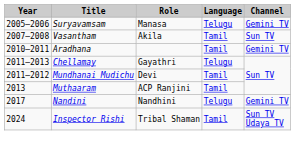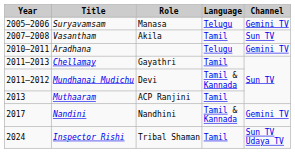Aradhana | Language: Tamil -> Telugu
Chellamay | Language: Telugu -> Tamil
Mundhanai Mudichu | Language: Tamil -> Tamil & Kannada
Nandini | Language: Telugu -> Tamil & Kannada
